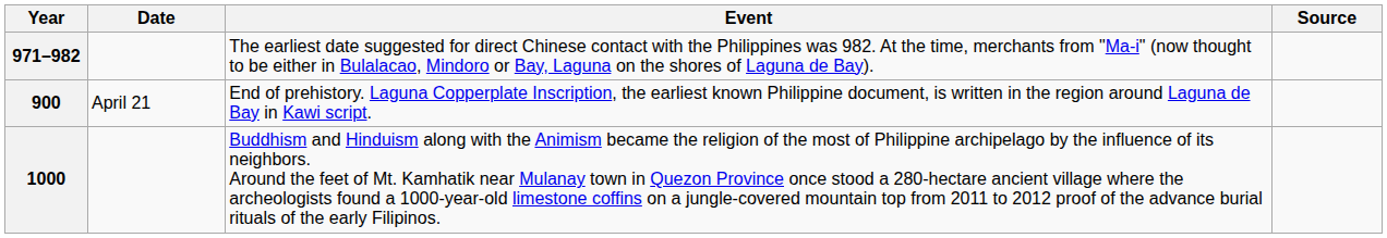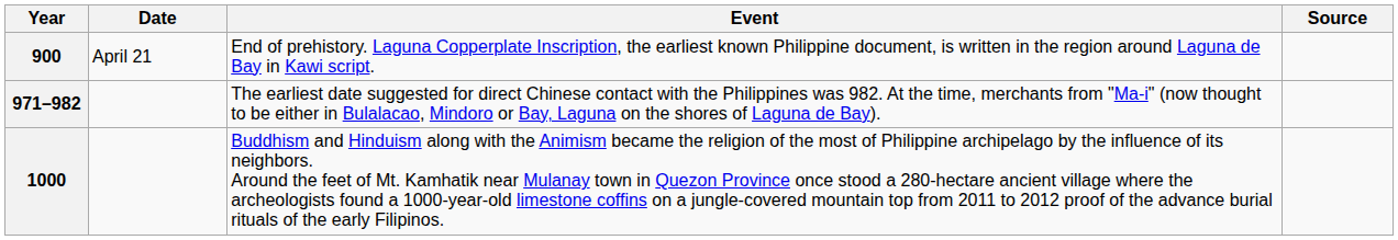rows swapped: 900 <-> 971–982
